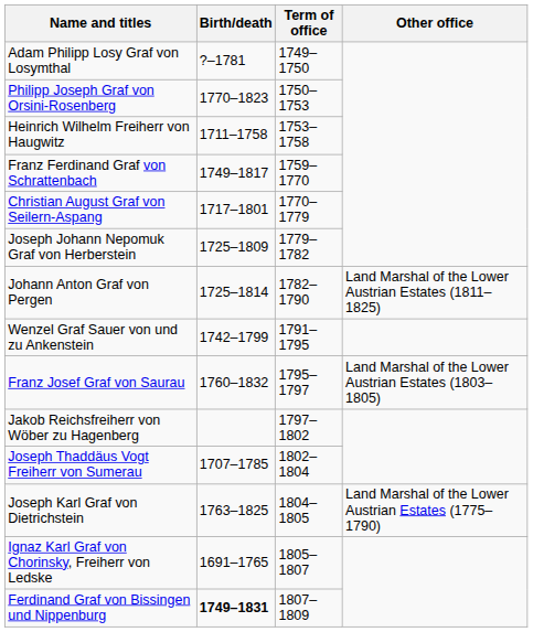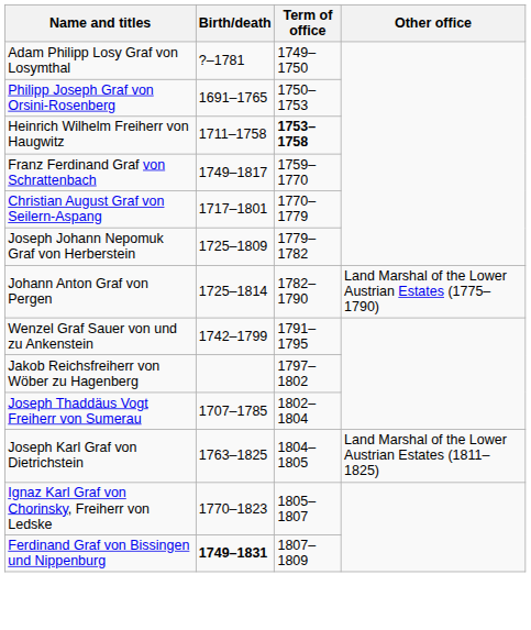Philipp Joseph Graf von Orsini-Rosenberg | Birth/death: 1770–1823 -> 1691–1765
Heinrich Wilhelm Freiherr von Haugwitz | Term of office: normal -> bold
Johann Anton Graf von Pergen | Other office: Land Marshal of the Lower Austrian Estates (1811–1825) -> Land Marshal of the Lower Austrian Estates (1775–1790)
- row: Franz Josef Graf von Saurau | 1760–1832 | 1795–1797 | Land Marshal of the Lower Austrian Estates (1803–1805)
Joseph Karl Graf von Dietrichstein | Other office: Land Marshal of the Lower Austrian Estates (1775–1790) -> Land Marshal of the Lower Austrian Estates (1811–1825)
Ignaz Karl Graf von Chorinsky, Freiherr von Ledske | Birth/death: 1691–1765 -> 1770–1823
